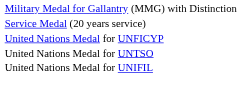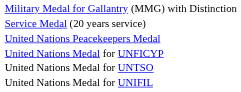+ row: United Nations Peacekeepers Medal
